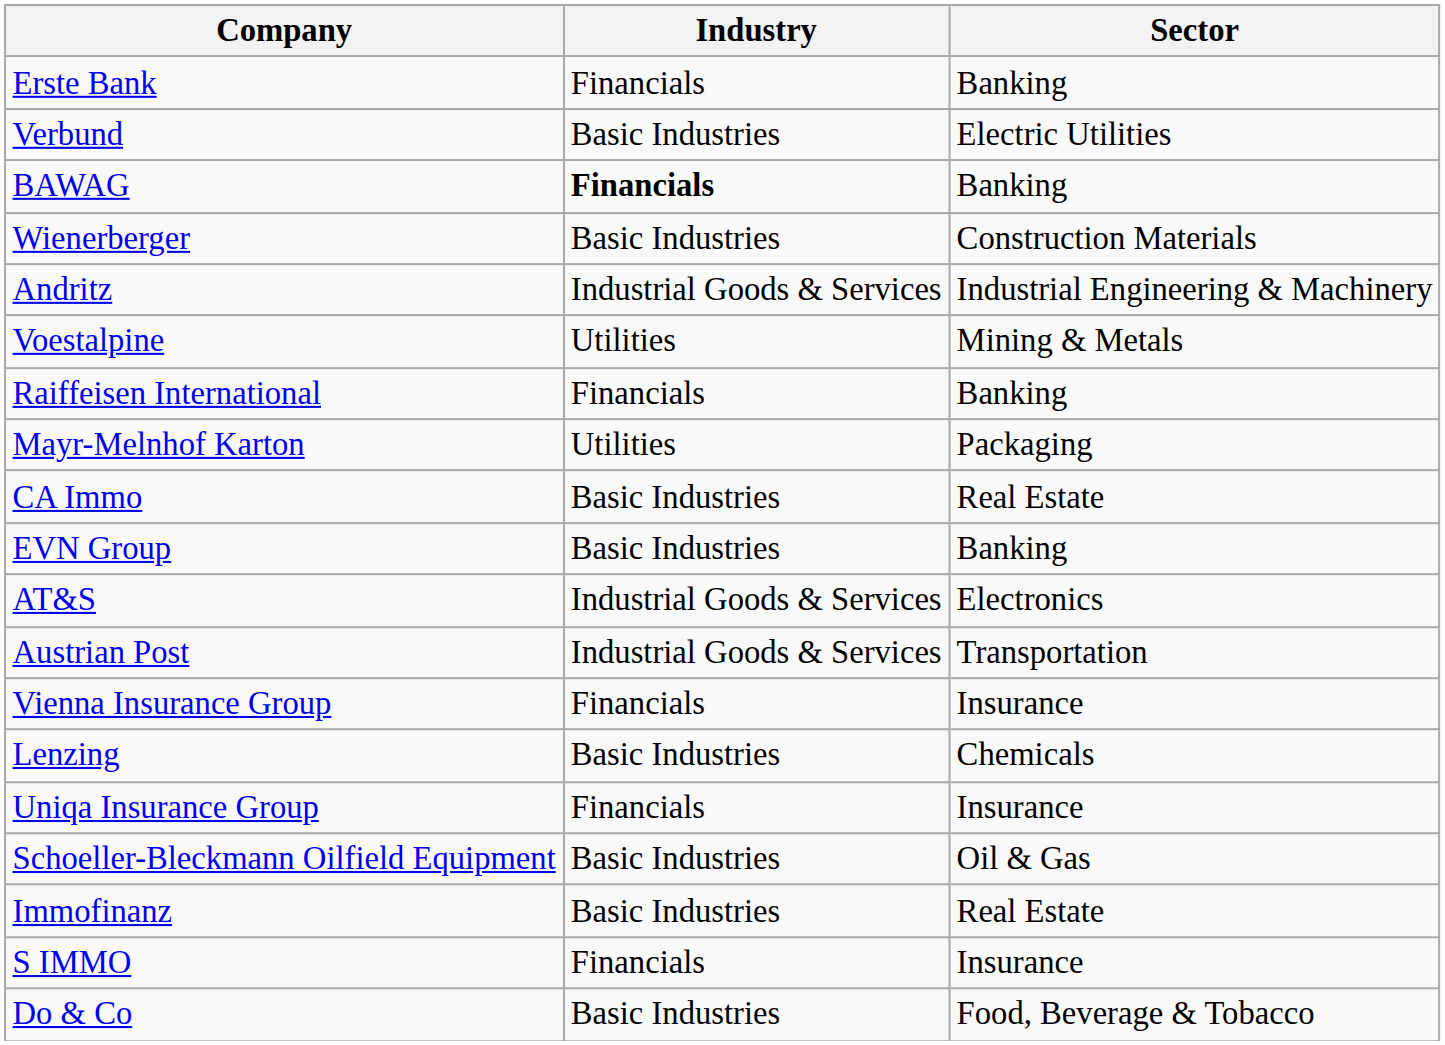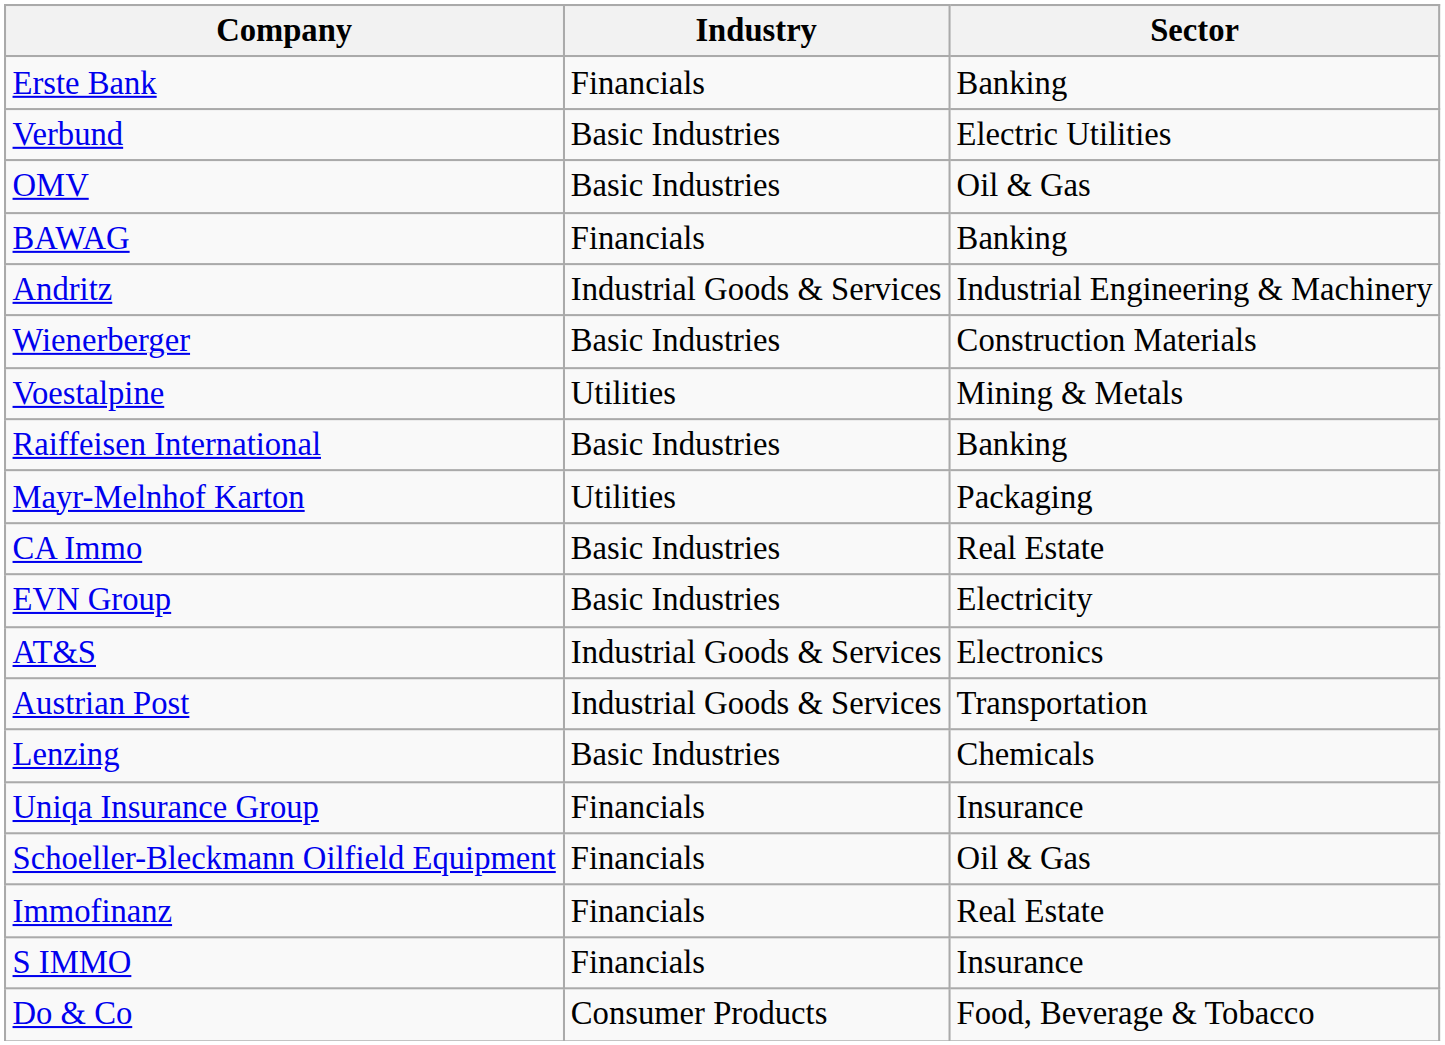+ row: OMV | Basic Industries | Oil & Gas
BAWAG | Industry: bold -> normal
rows swapped: Andritz <-> Wienerberger
Raiffeisen International | Industry: Financials -> Basic Industries
EVN Group | Sector: Banking -> Electricity
- row: Vienna Insurance Group | Financials | Insurance
Schoeller-Bleckmann Oilfield Equipment | Industry: Basic Industries -> Financials
Immofinanz | Industry: Basic Industries -> Financials
Do & Co | Industry: Basic Industries -> Consumer Products
